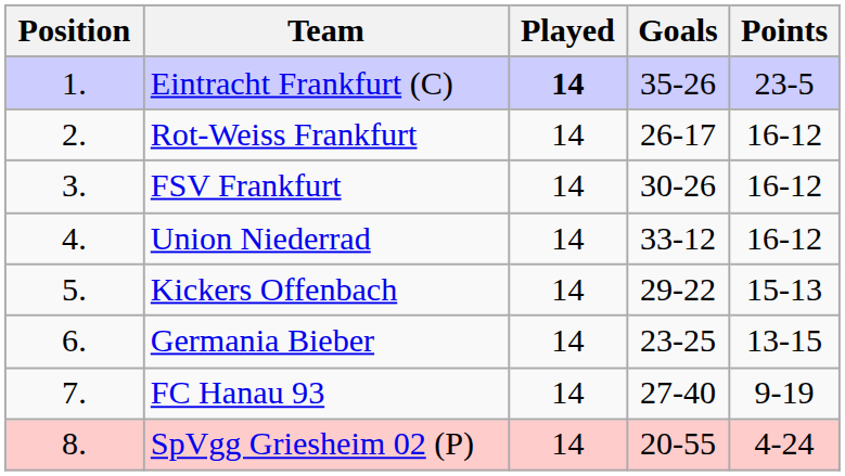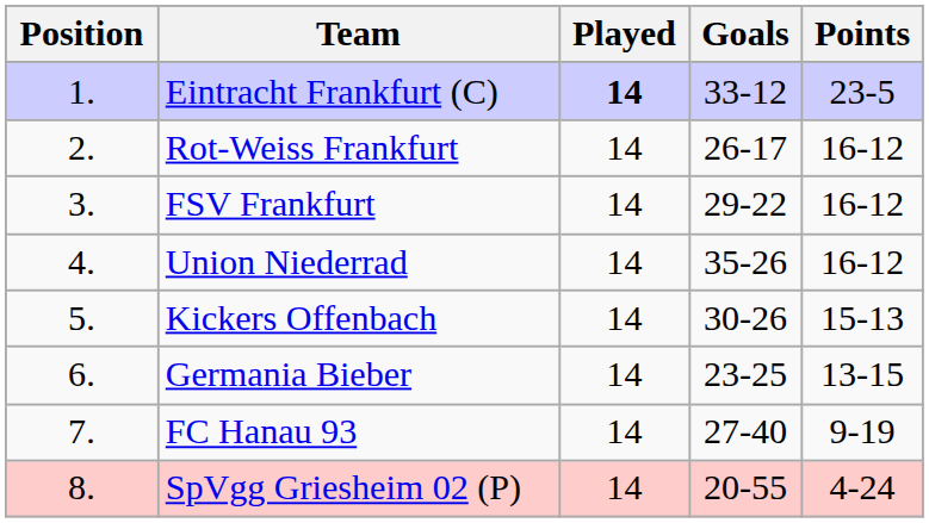Eintracht Frankfurt (C) | Goals: 35-26 -> 33-12
FSV Frankfurt | Goals: 30-26 -> 29-22
Union Niederrad | Goals: 33-12 -> 35-26
Kickers Offenbach | Goals: 29-22 -> 30-26
